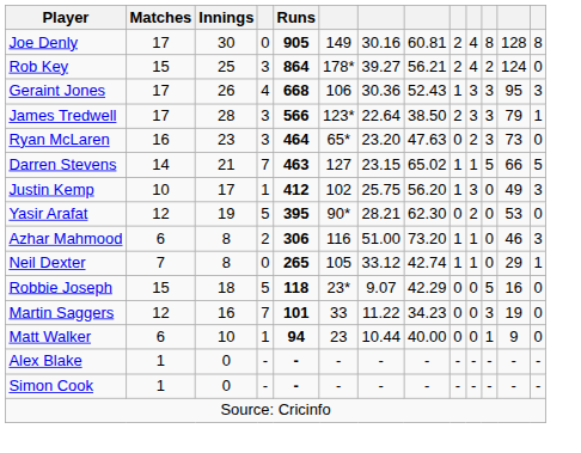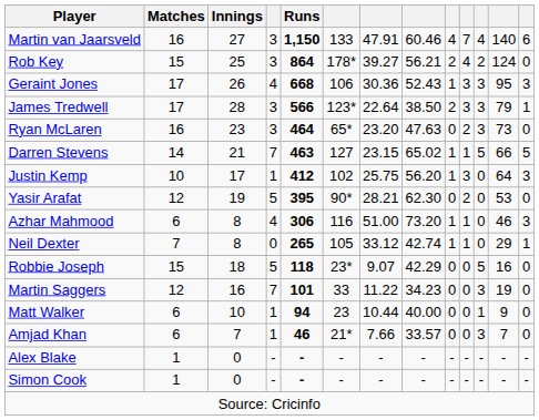+ row: Martin van Jaarsveld | 16 | 27 | 3 | 1,150 | 133 | 47.91 | 60.46 | 4 | 7 | 4 | 140 | 6
- row: Joe Denly | 17 | 30 | 0 | 905 | 149 | 30.16 | 60.81 | 2 | 4 | 8 | 128 | 8
Justin Kemp | column 12: 49 -> 64
Azhar Mahmood | column 4: 2 -> 4
+ row: Amjad Khan | 6 | 7 | 1 | 46 | 21* | 7.66 | 33.57 | 0 | 0 | 3 | 7 | 0
